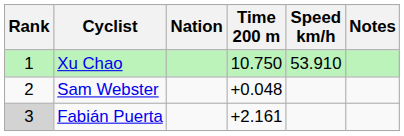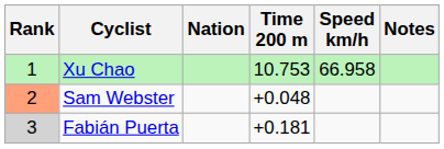Xu Chao | Time 200 m: 10.750 -> 10.753
Xu Chao | Speed km/h: 53.910 -> 66.958
Sam Webster | Rank: no background -> lightsalmon background
Fabián Puerta | Time 200 m: +2.161 -> +0.181
